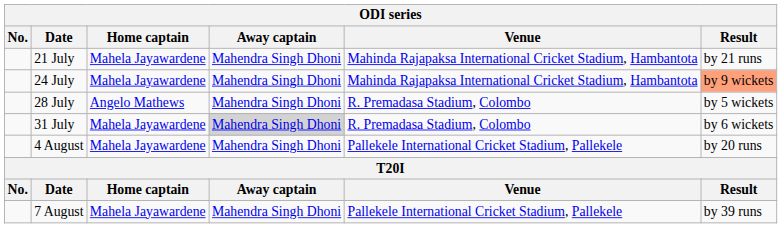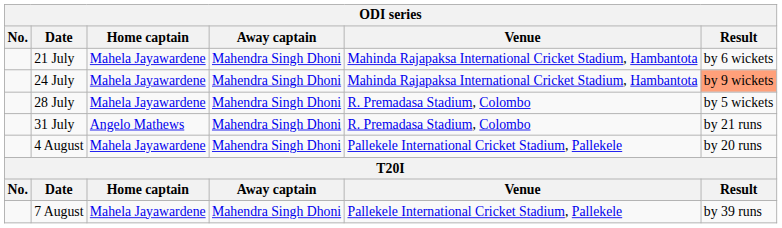21 July | Result: by 21 runs -> by 6 wickets
28 July | Home captain: Angelo Mathews -> Mahela Jayawardene
31 July | Home captain: Mahela Jayawardene -> Angelo Mathews
31 July | Away captain: lightgrey background -> no background
31 July | Result: by 6 wickets -> by 21 runs
